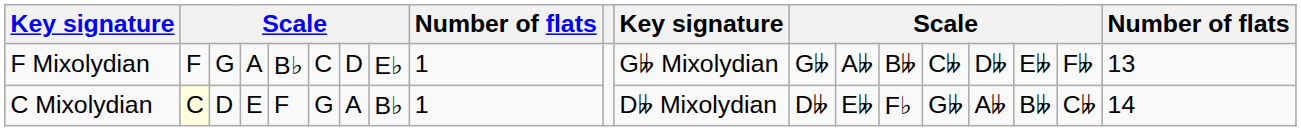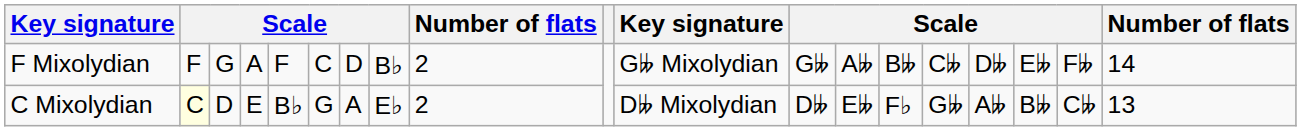F Mixolydian | column 5: B♭ -> F
F Mixolydian | column 8: E♭ -> B♭
F Mixolydian | column 9: 1 -> 2
F Mixolydian | column 19: 13 -> 14
C Mixolydian | column 5: F -> B♭
C Mixolydian | column 8: B♭ -> E♭
C Mixolydian | column 9: 1 -> 2
C Mixolydian | column 19: 14 -> 13
